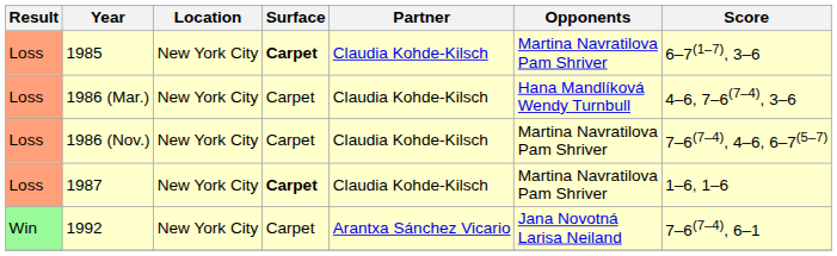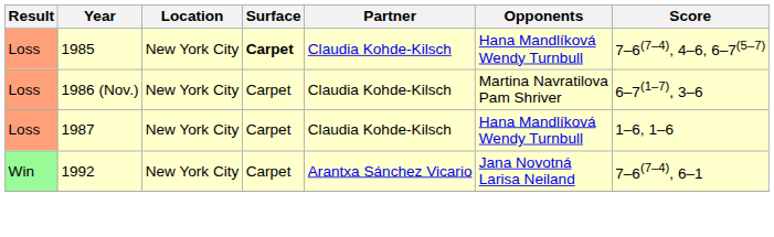1985 | Opponents: Martina Navratilova Pam Shriver -> Hana Mandlíková Wendy Turnbull
1985 | Score: 6–7(1–7), 3–6 -> 7–6(7–4), 4–6, 6–7(5–7)
- row: Loss | 1986 (Mar.) | New York City | Carpet | Claudia Kohde-Kilsch | Hana Mandlíková Wendy Turnbull | 4–6, 7–6(7–4), 3–6
1986 (Nov.) | Score: 7–6(7–4), 4–6, 6–7(5–7) -> 6–7(1–7), 3–6
1987 | Surface: bold -> normal
1987 | Opponents: Martina Navratilova Pam Shriver -> Hana Mandlíková Wendy Turnbull
